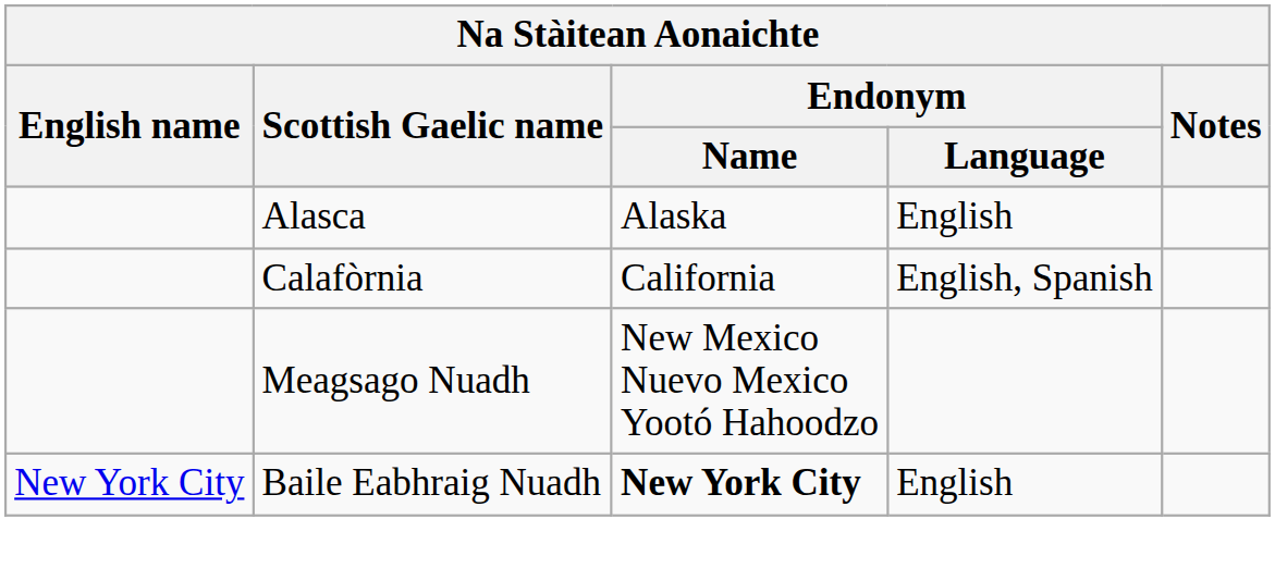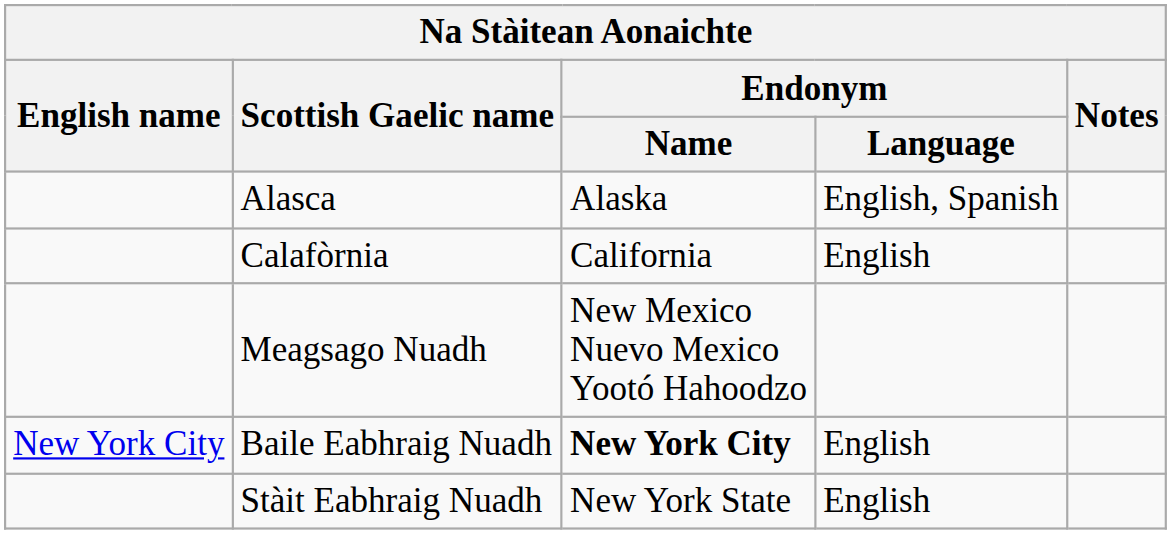Alasca | Endonym / Language: English -> English, Spanish
Calafòrnia | Endonym / Language: English, Spanish -> English
+ row: Stàit Eabhraig Nuadh | New York State | English
